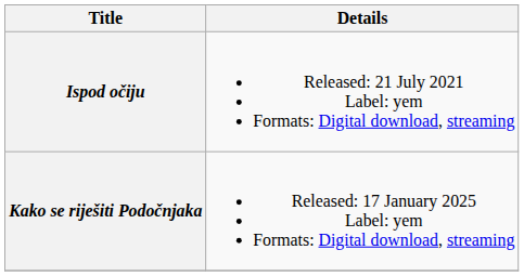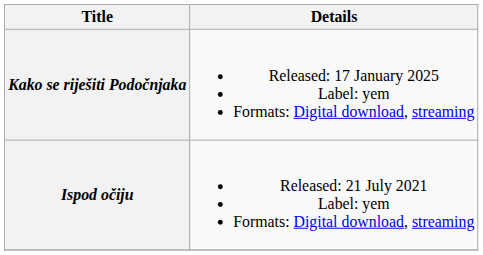rows swapped: Ispod očiju <-> Kako se riješiti Podočnjaka
